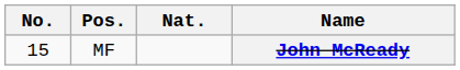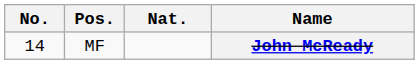John McReady | No.: 15 -> 14
